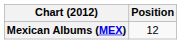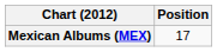Mexican Albums (MEX) | Position: 12 -> 17
